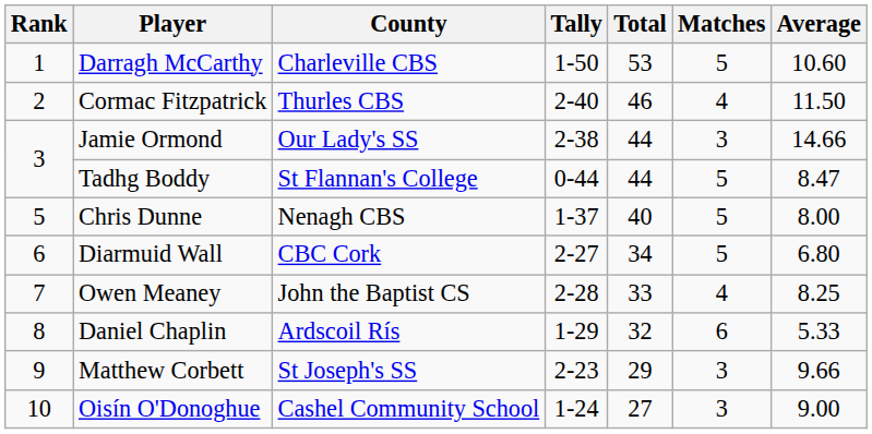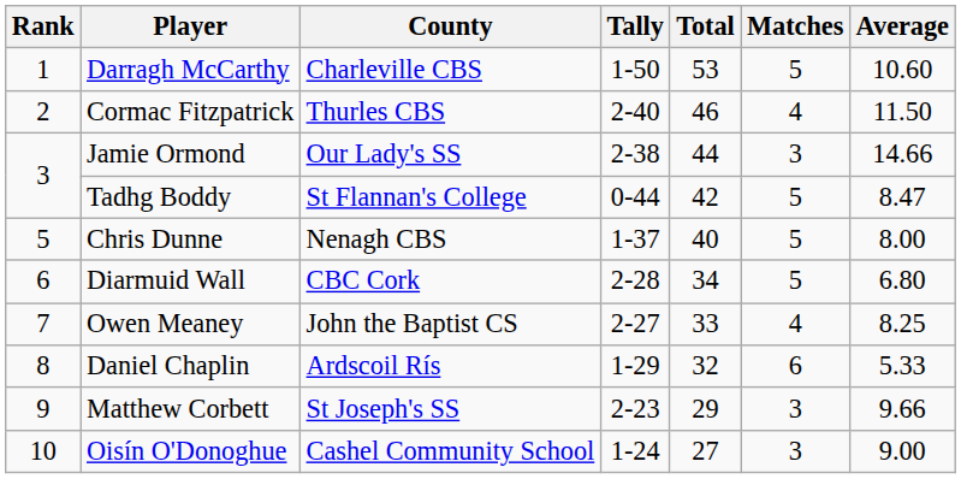Tadhg Boddy | Total: 44 -> 42
Diarmuid Wall | Tally: 2-27 -> 2-28
Owen Meaney | Tally: 2-28 -> 2-27
